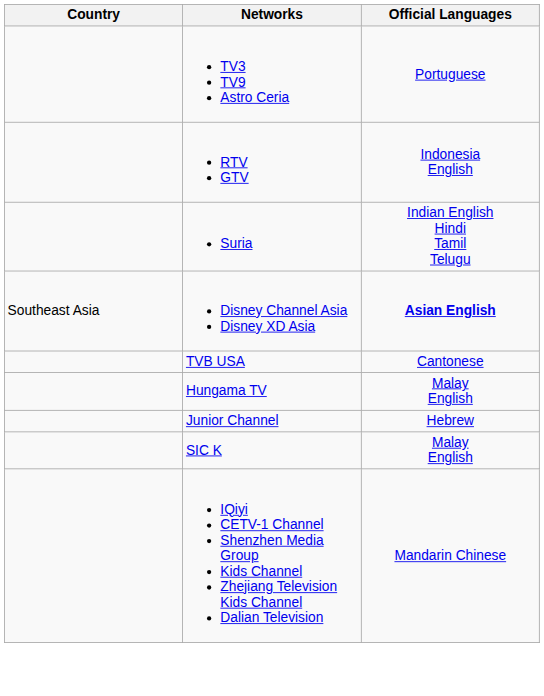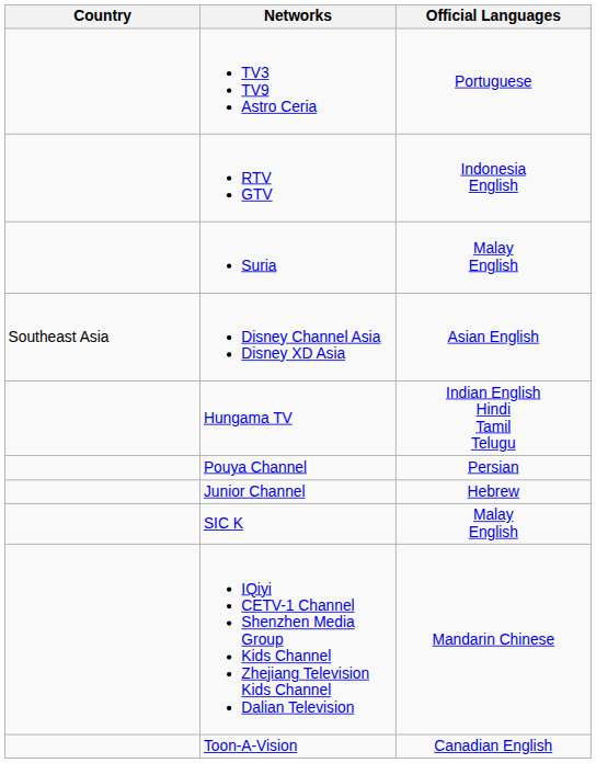Suria | Official Languages: Indian English Hindi Tamil Telugu -> Malay English
Disney Channel Asia Disney XD Asia | Official Languages: bold -> normal
- row: TVB USA | Cantonese
Hungama TV | Official Languages: Malay English -> Indian English Hindi Tamil Telugu
+ row: Pouya Channel | Persian
+ row: Toon-A-Vision | Canadian English
